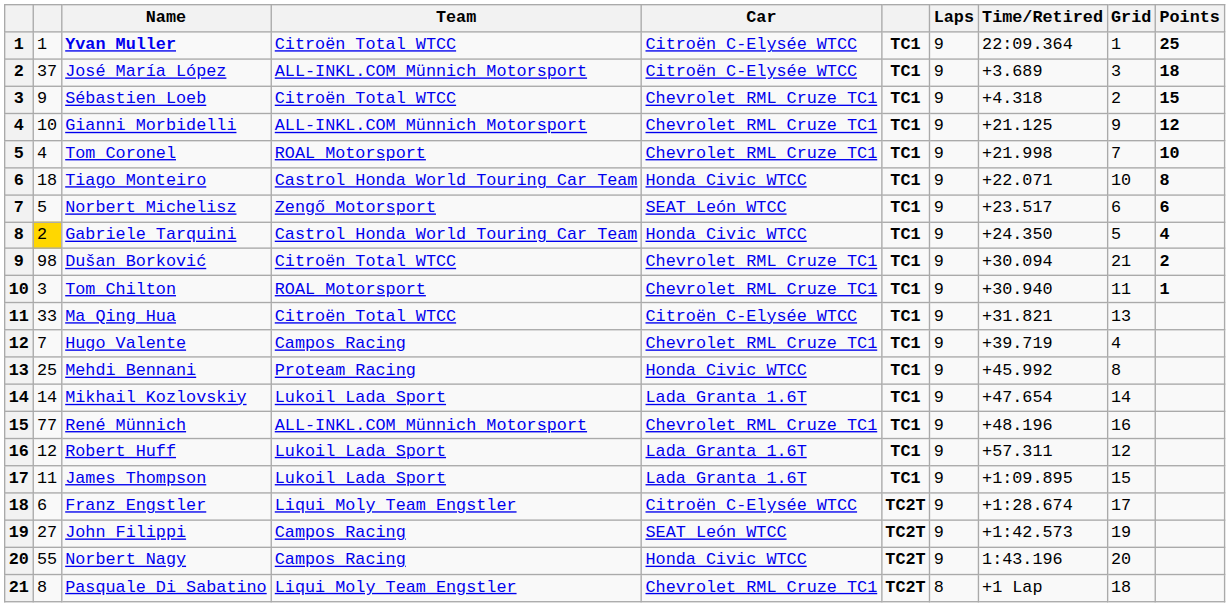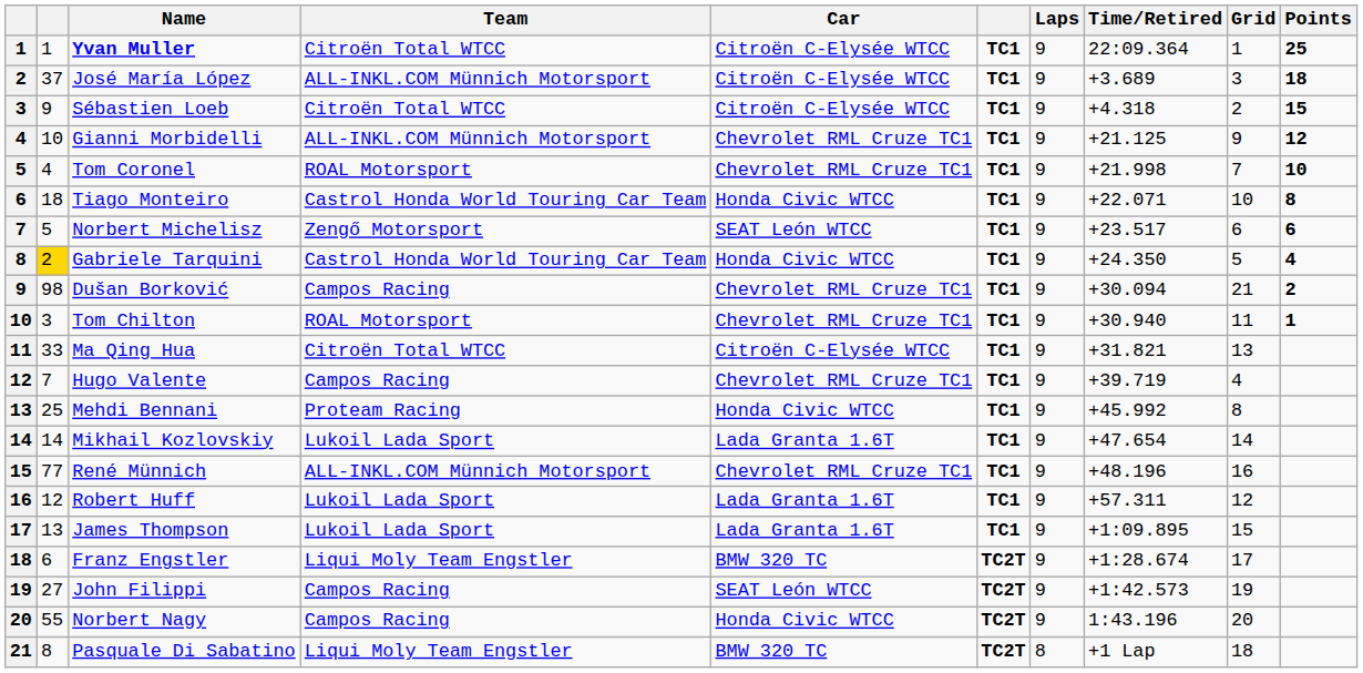Sébastien Loeb | Car: Chevrolet RML Cruze TC1 -> Citroën C-Elysée WTCC
Dušan Borković | Team: Citroën Total WTCC -> Campos Racing
James Thompson | column 2: 11 -> 13
Franz Engstler | Car: Citroën C-Elysée WTCC -> BMW 320 TC
Pasquale Di Sabatino | Car: Chevrolet RML Cruze TC1 -> BMW 320 TC
